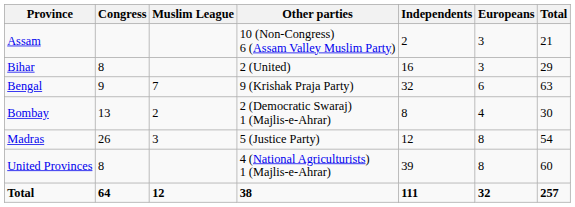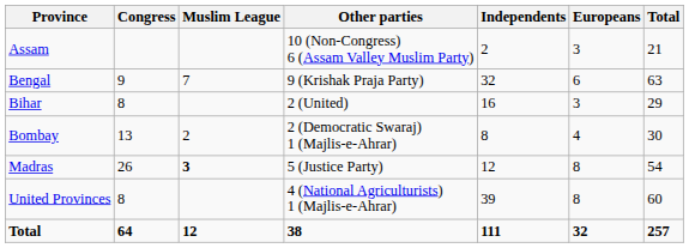rows swapped: Bengal <-> Bihar
Madras | Muslim League: normal -> bold
